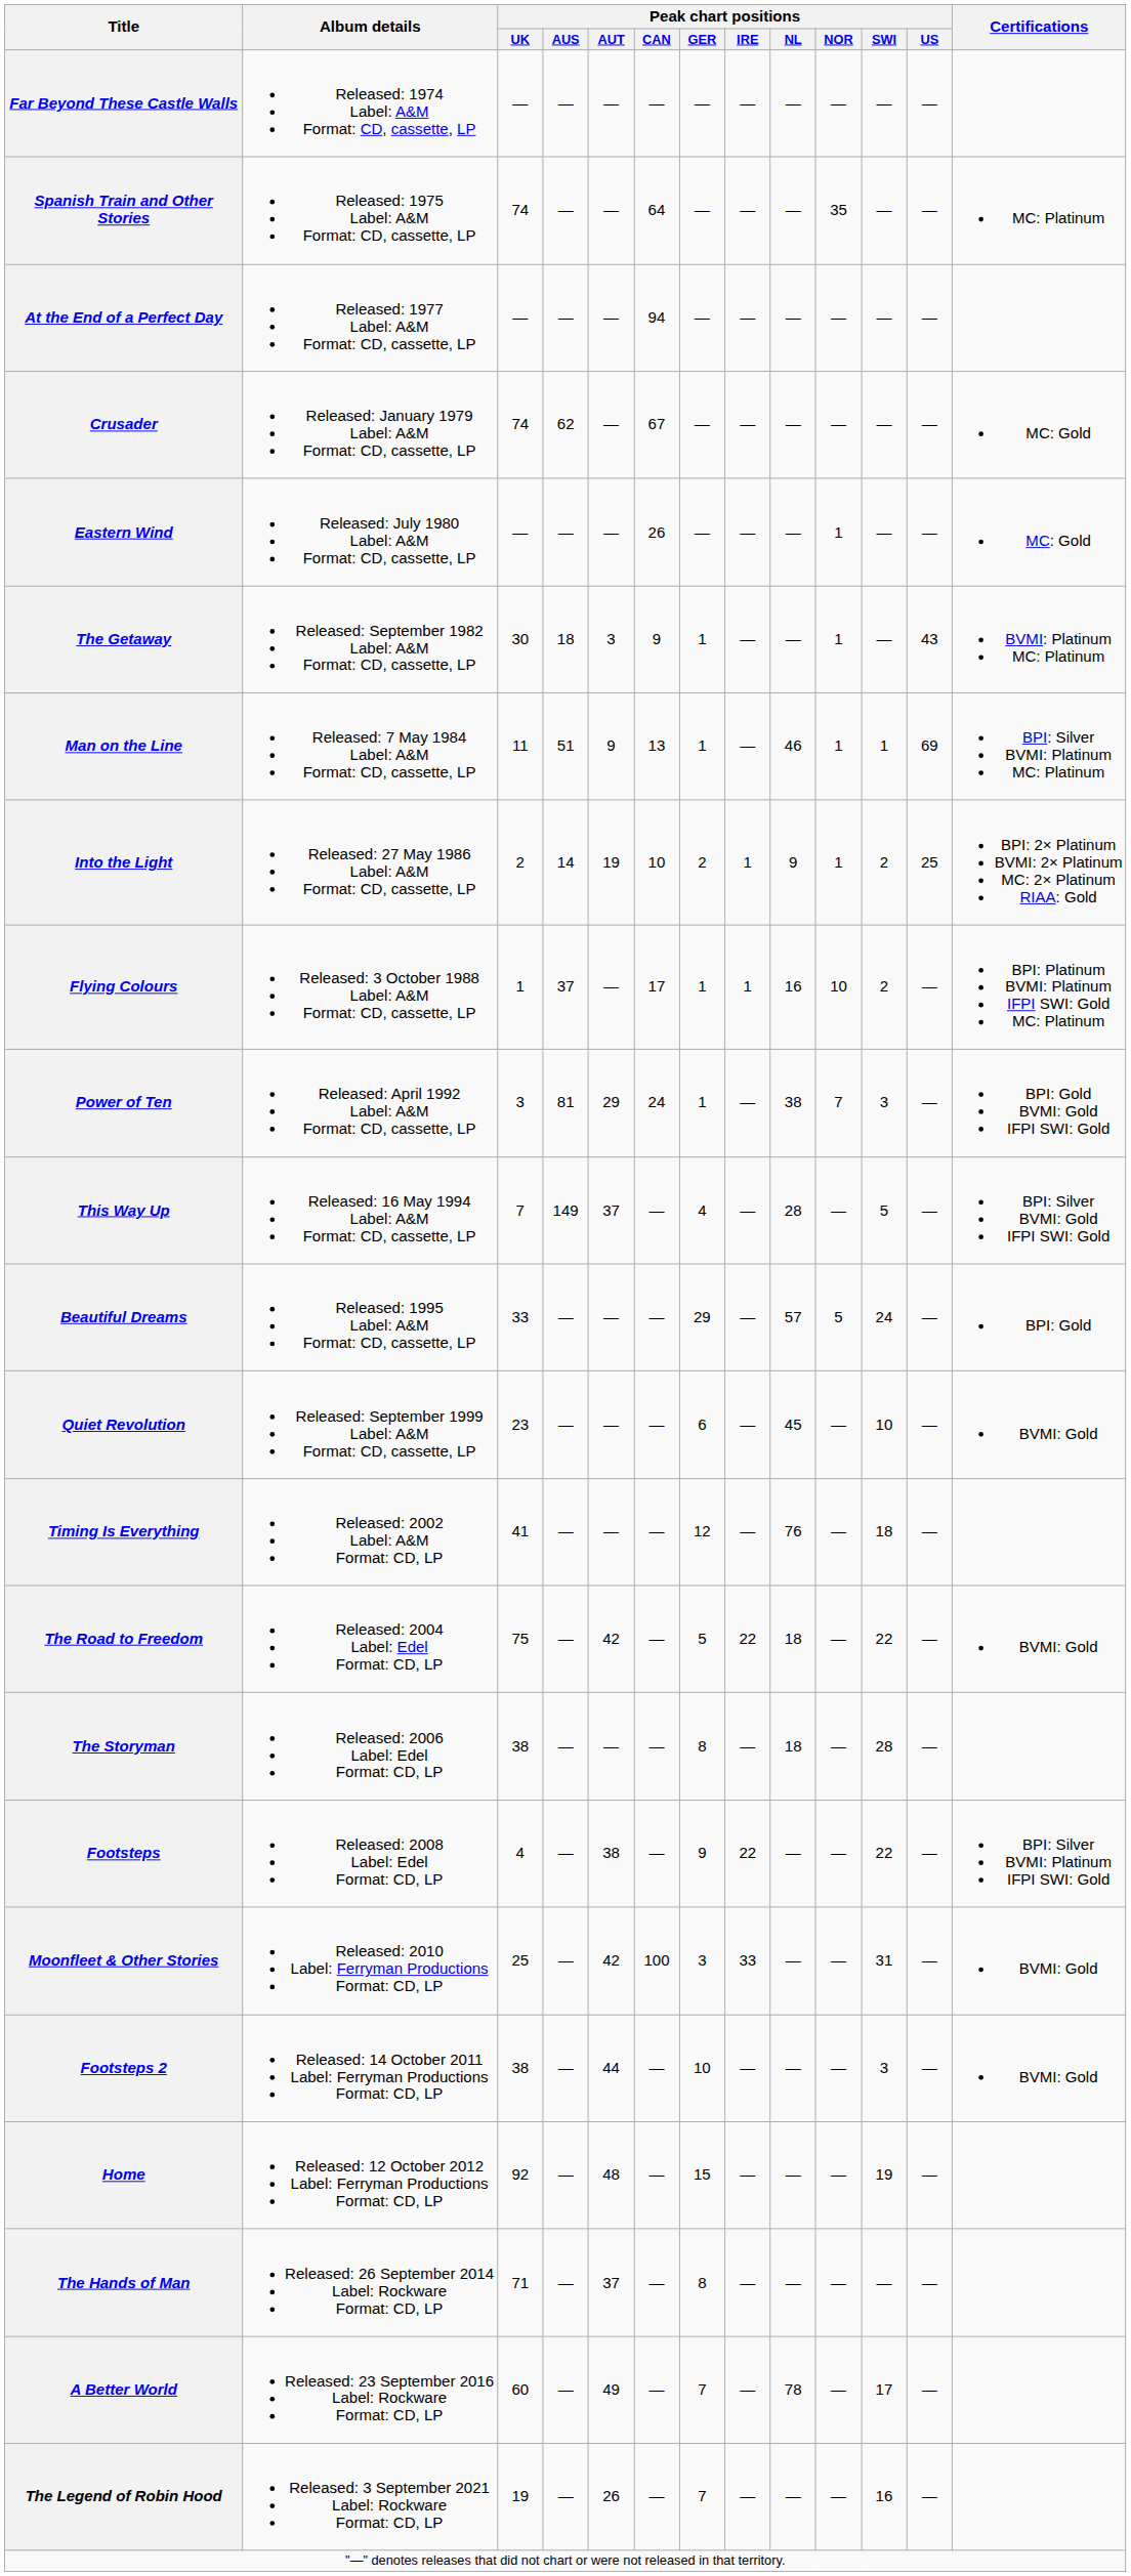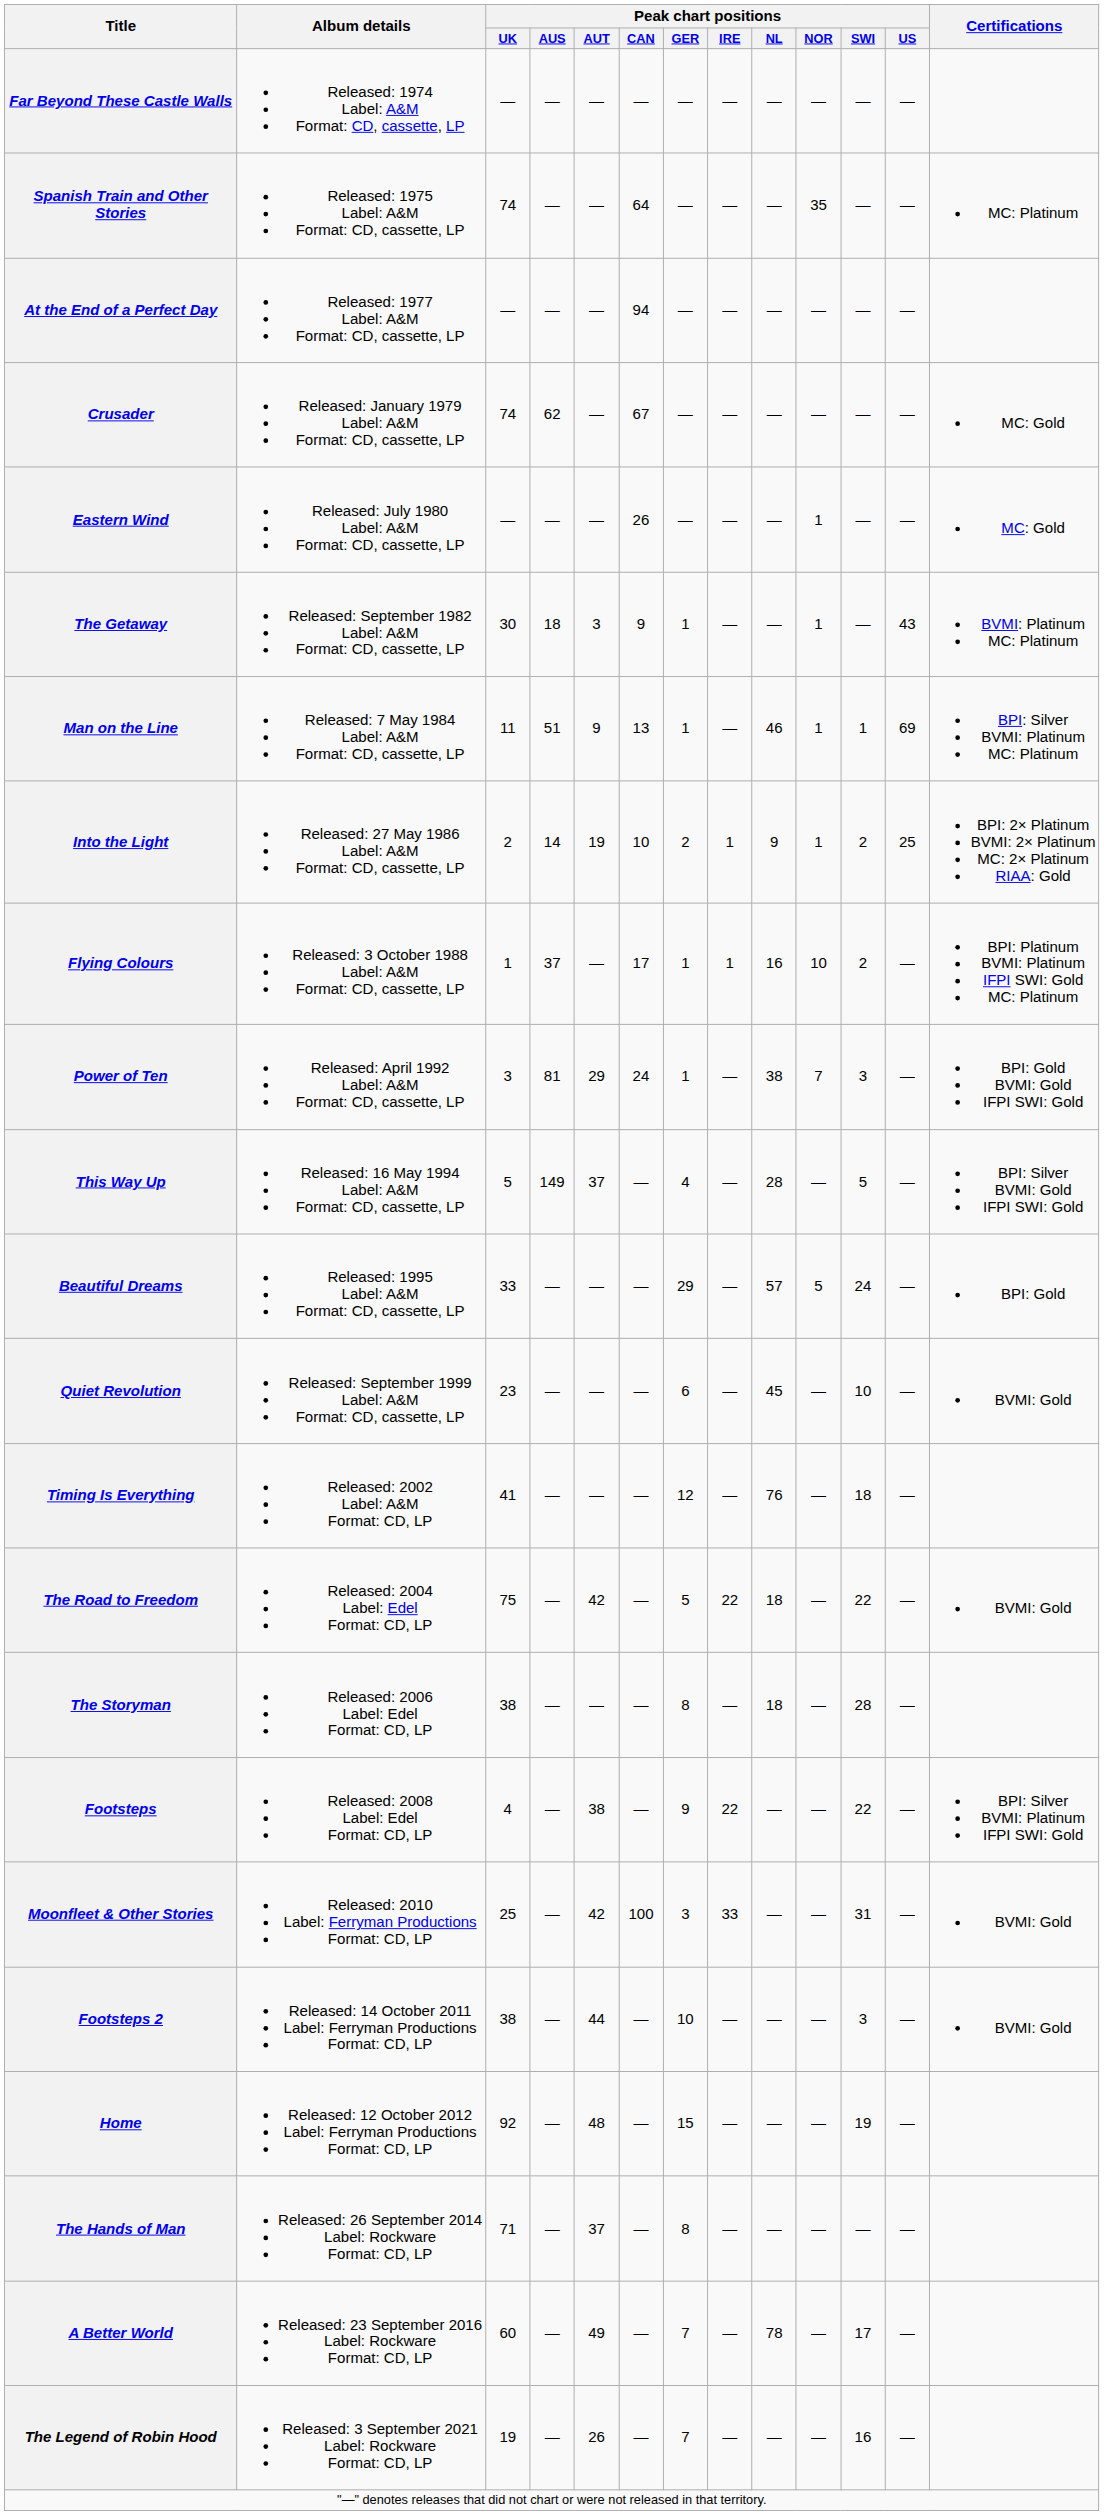This Way Up | Peak chart positions / UK: 7 -> 5
